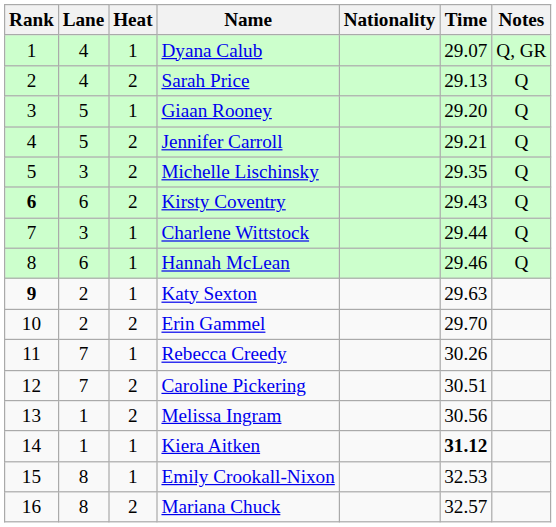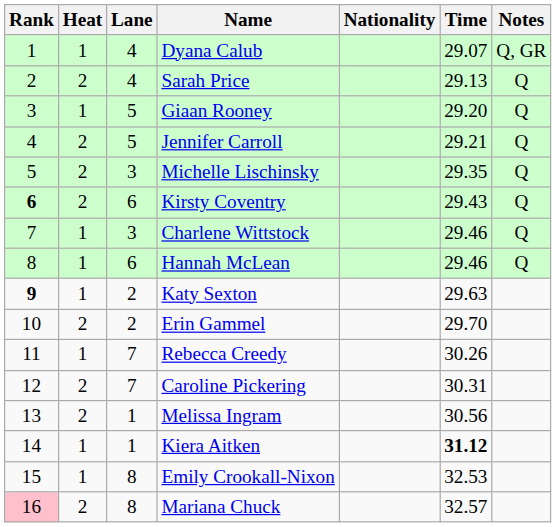columns swapped: Heat <-> Lane
Charlene Wittstock | Time: 29.44 -> 29.46
Caroline Pickering | Time: 30.51 -> 30.31
Mariana Chuck | Rank: no background -> pink background
